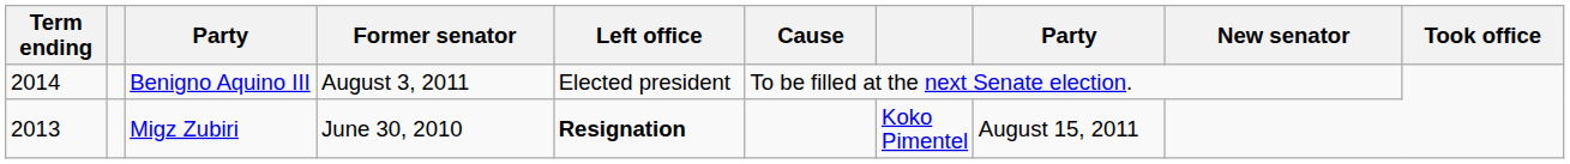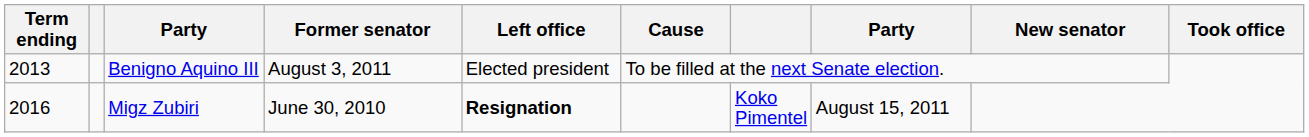Benigno Aquino III | Term ending: 2014 -> 2013
Migz Zubiri | Term ending: 2013 -> 2016
